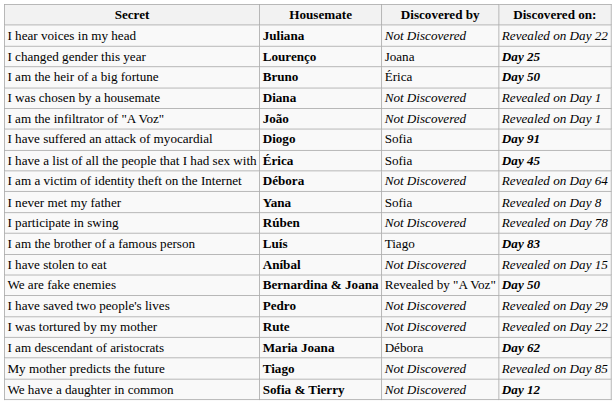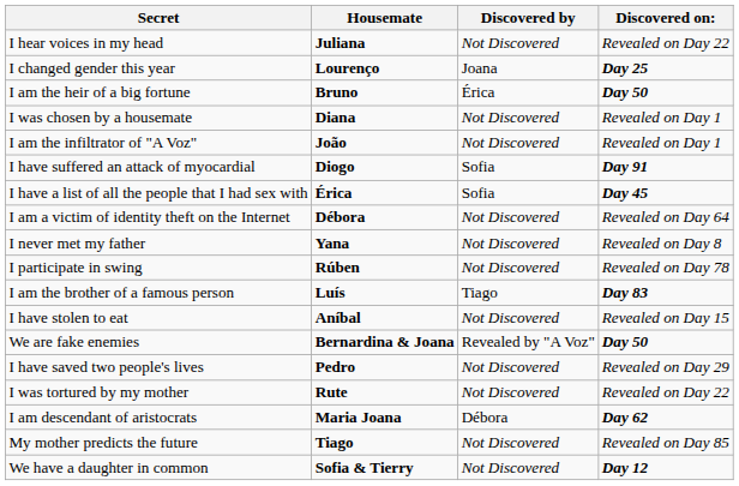I never met my father | Discovered by: Sofia -> Not Discovered
